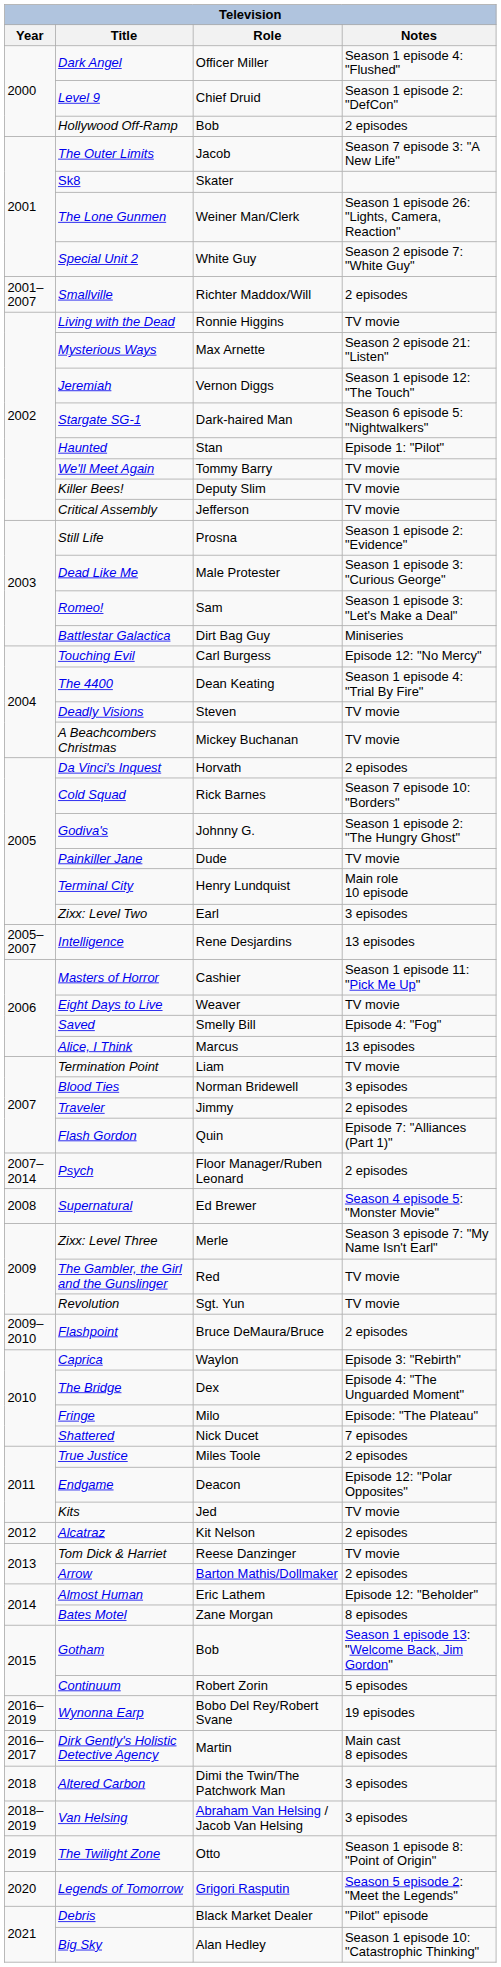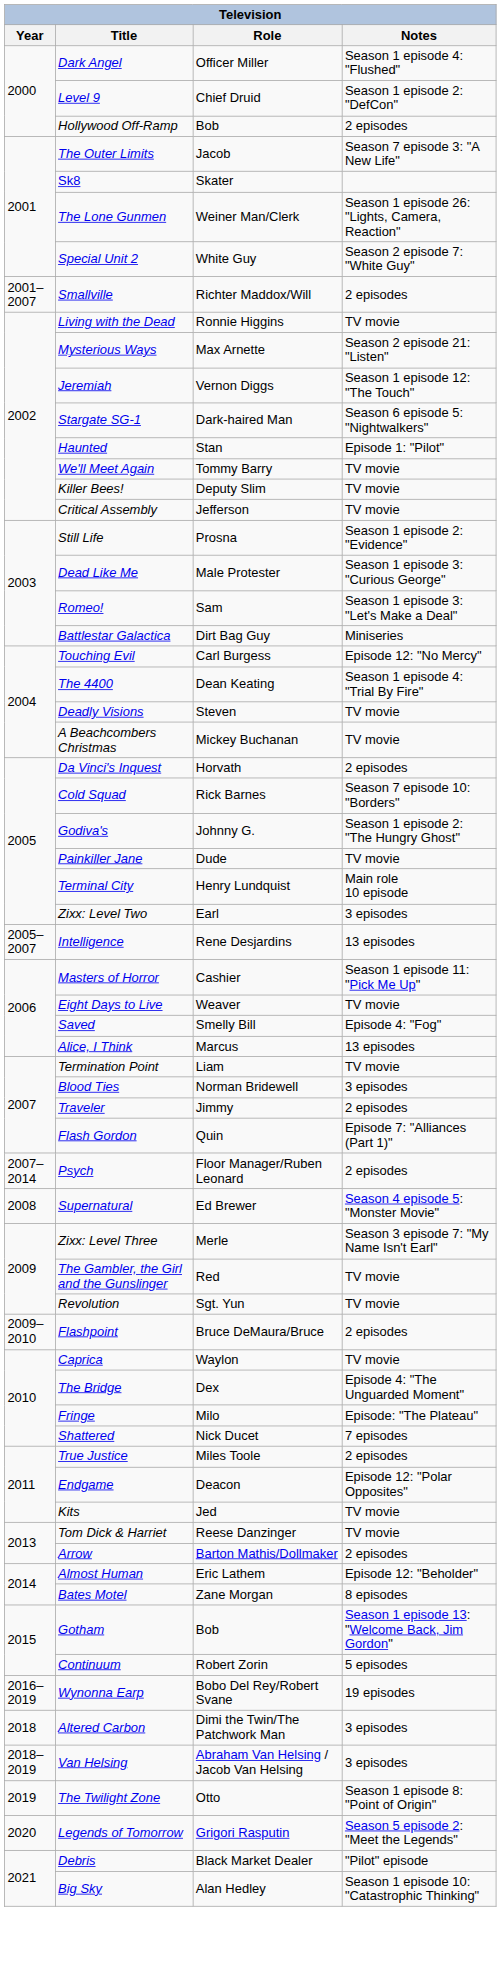Caprica | Notes: Episode 3: "Rebirth" -> TV movie
- row: 2012 | Alcatraz | Kit Nelson | 2 episodes
- row: 2016–2017 | Dirk Gently's Holistic Detective Agency | Martin | Main cast 8 episodes
